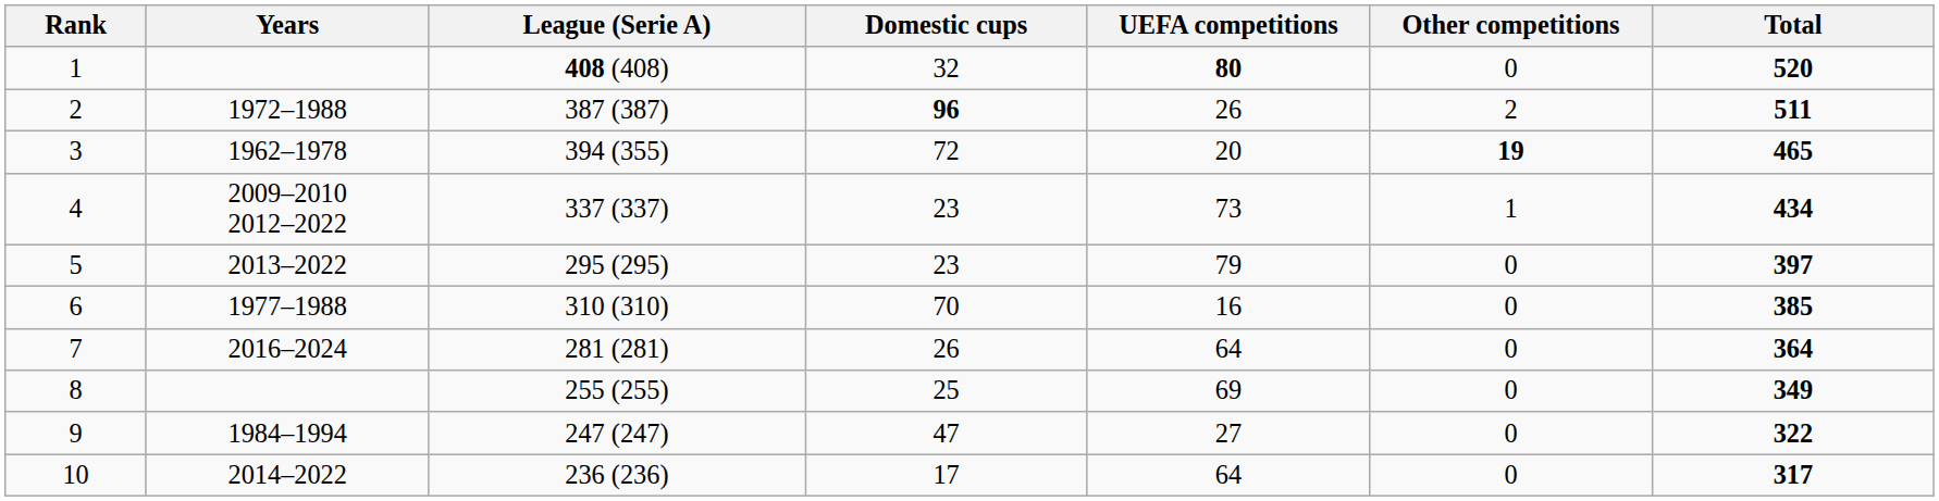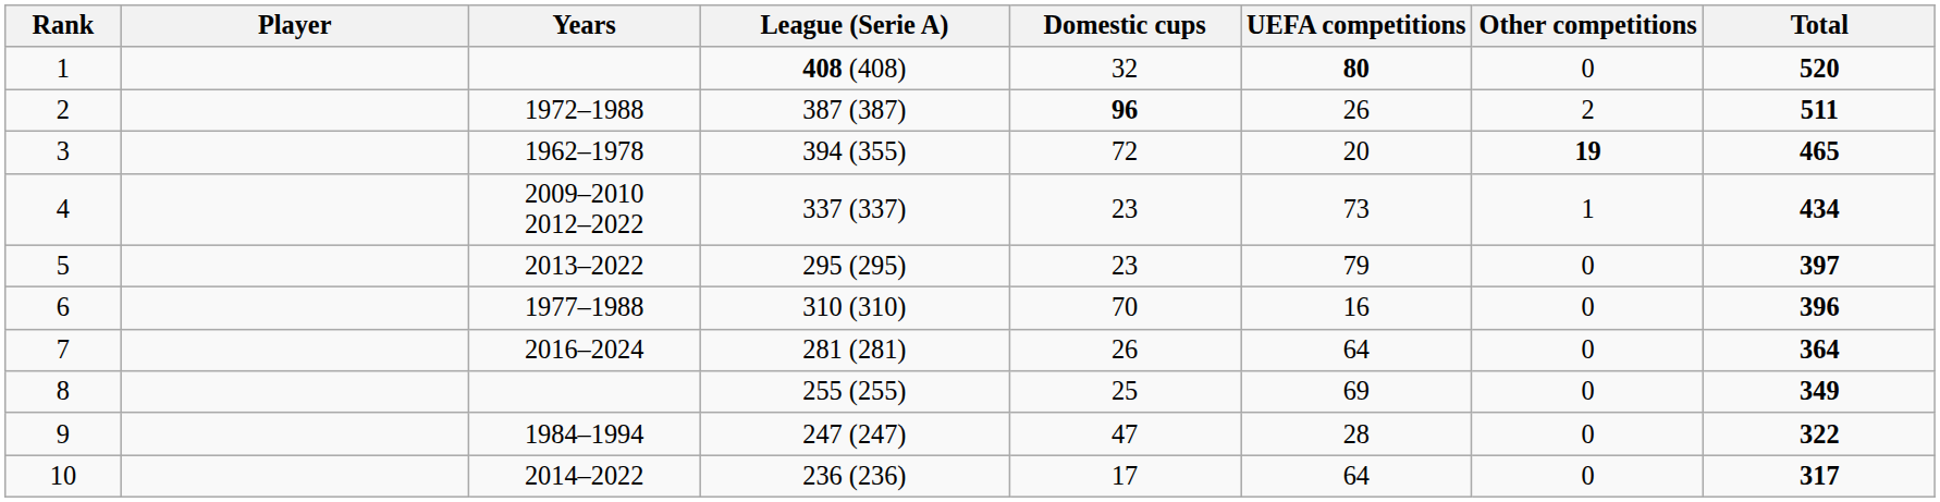+ column: Player
6 | Total: 385 -> 396
9 | UEFA competitions: 27 -> 28
